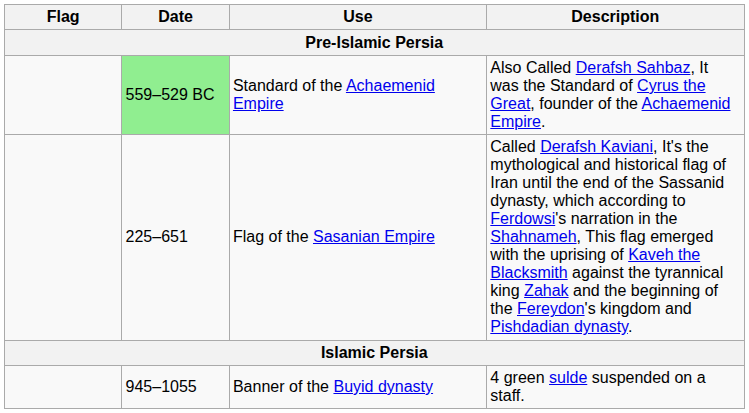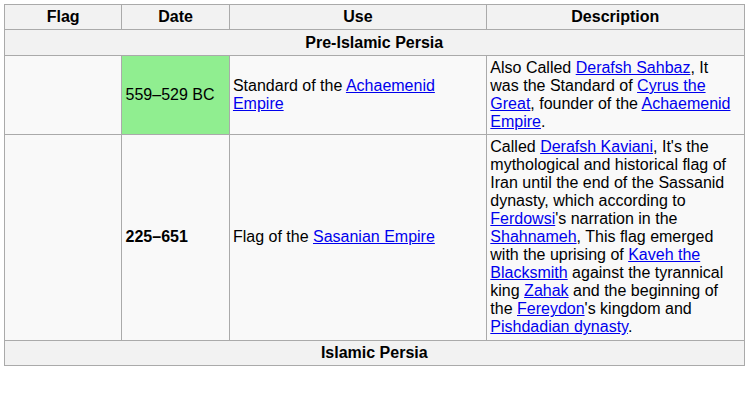Flag of the Sasanian Empire | Date: normal -> bold
- row: 945–1055 | Banner of the Buyid dynasty | 4 green sulde suspended on a staff.
